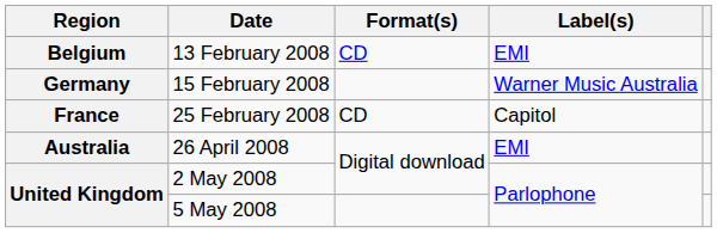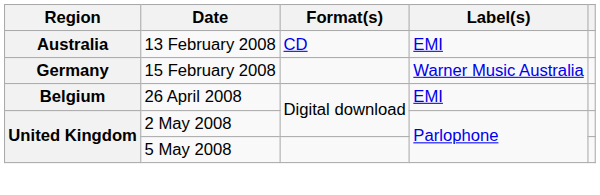13 February 2008 | Region: Belgium -> Australia
- row: France | 25 February 2008 | CD | Capitol
26 April 2008 | Region: Australia -> Belgium
